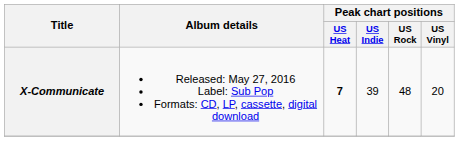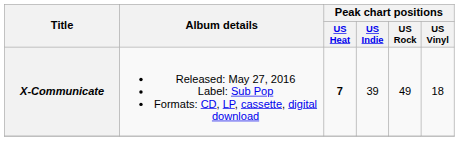X-Communicate | Peak chart positions / US Rock: 48 -> 49
X-Communicate | Peak chart positions / US Vinyl: 20 -> 18
